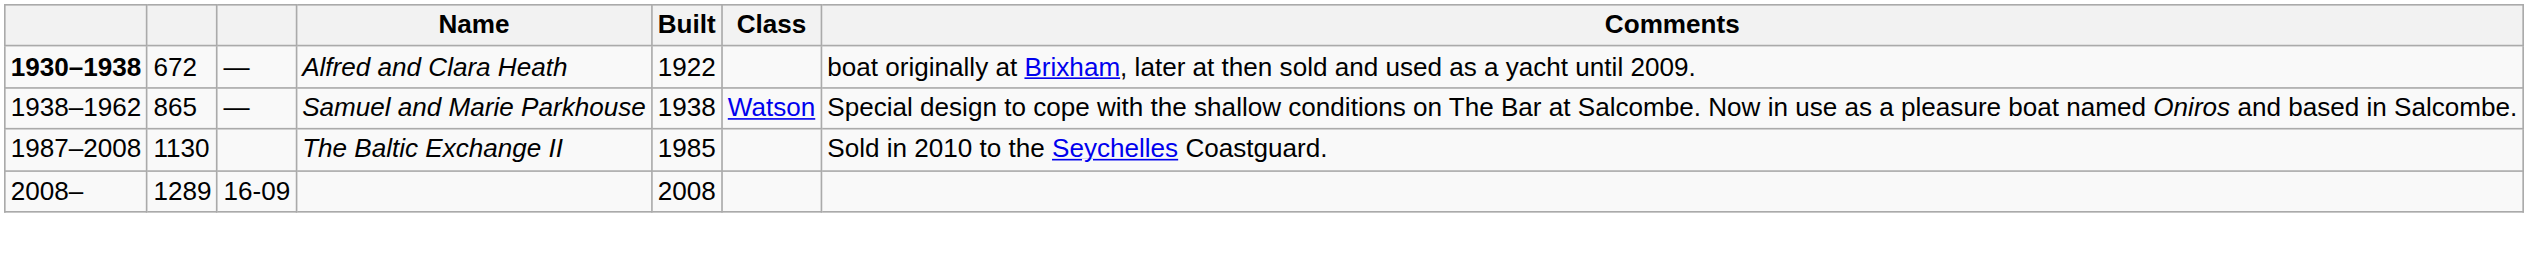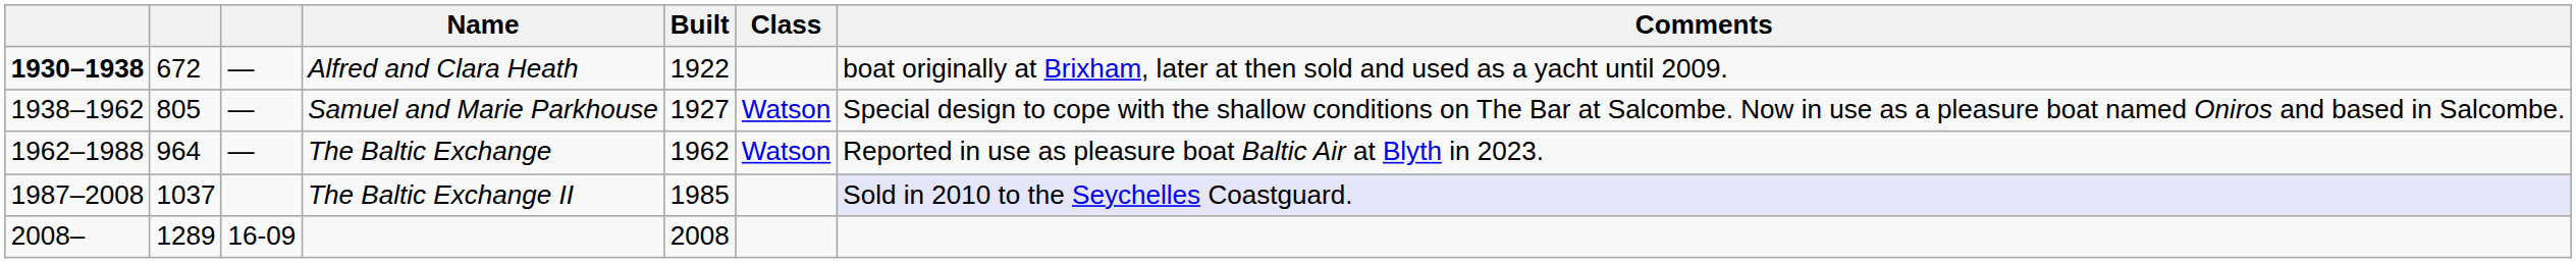Samuel and Marie Parkhouse | column 2: 865 -> 805
Samuel and Marie Parkhouse | Built: 1938 -> 1927
+ row: 1962–1988 | 964 | — | The Baltic Exchange | 1962 | Watson | Reported in use as pleasure boat Baltic Air at Blyth in 2023.
The Baltic Exchange II | column 2: 1130 -> 1037
The Baltic Exchange II | Comments: no background -> lavender background
